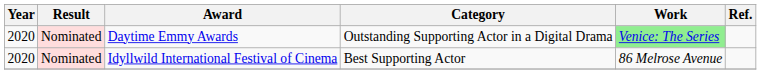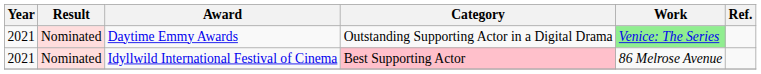Daytime Emmy Awards | Year: 2020 -> 2021
Idyllwild International Festival of Cinema | Year: 2020 -> 2021
Idyllwild International Festival of Cinema | Category: no background -> pink background
